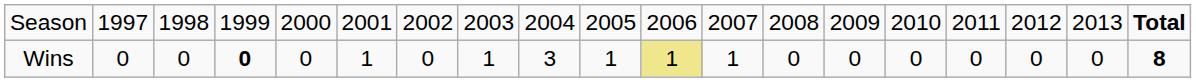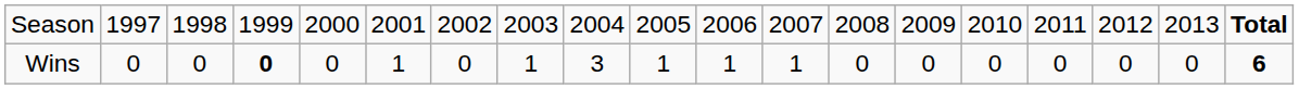Wins | column 11: khaki background -> no background
Wins | column 19: 8 -> 6
